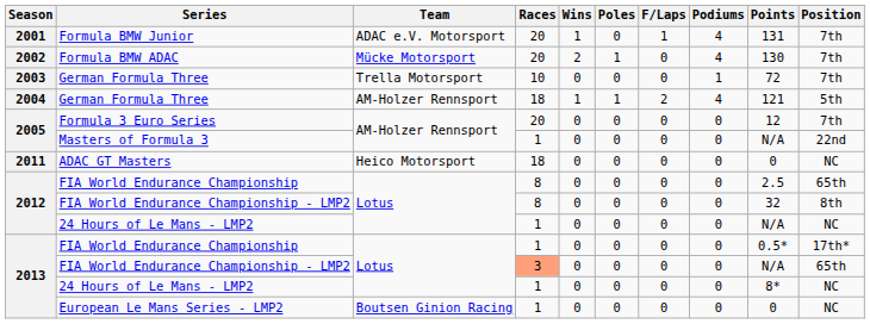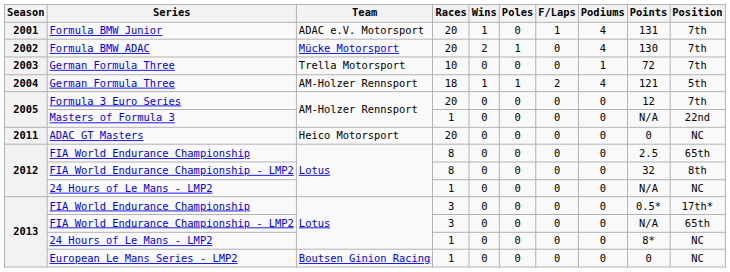ADAC GT Masters | Races: 18 -> 20
2013 / FIA World Endurance Championship | Races: 1 -> 3
2013 / FIA World Endurance Championship - LMP2 | Races: lightsalmon background -> no background
